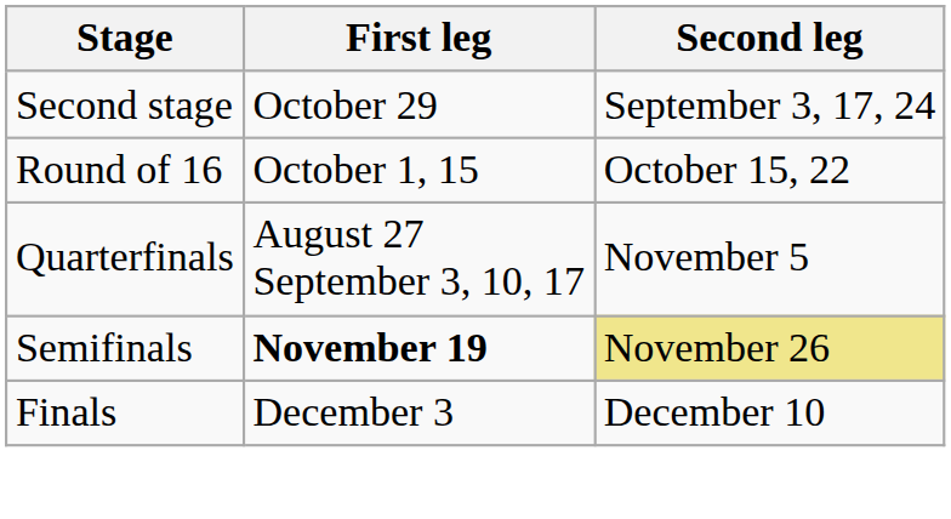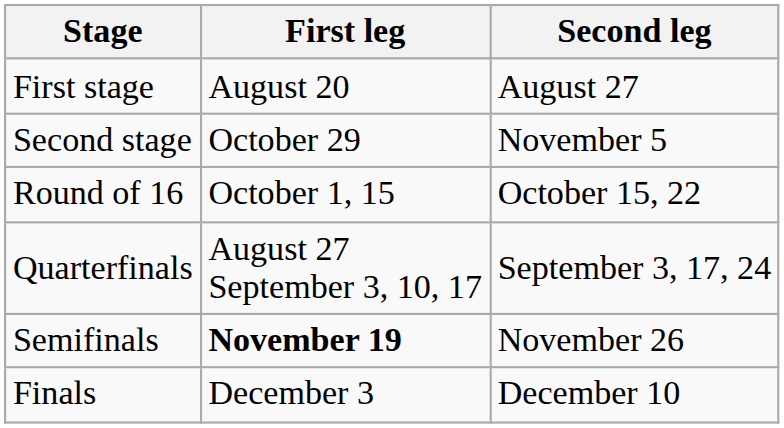+ row: First stage | August 20 | August 27
Second stage | Second leg: September 3, 17, 24 -> November 5
Quarterfinals | Second leg: November 5 -> September 3, 17, 24
Semifinals | Second leg: khaki background -> no background
